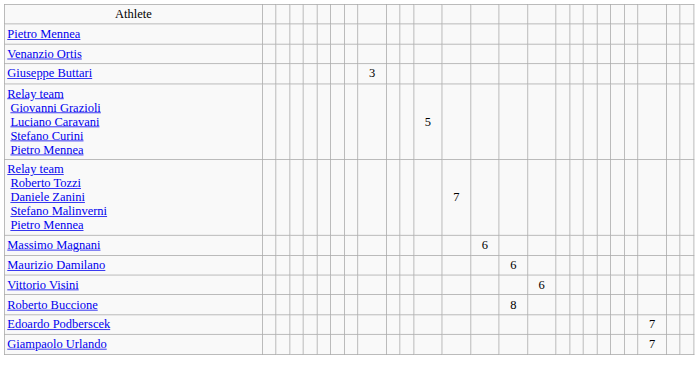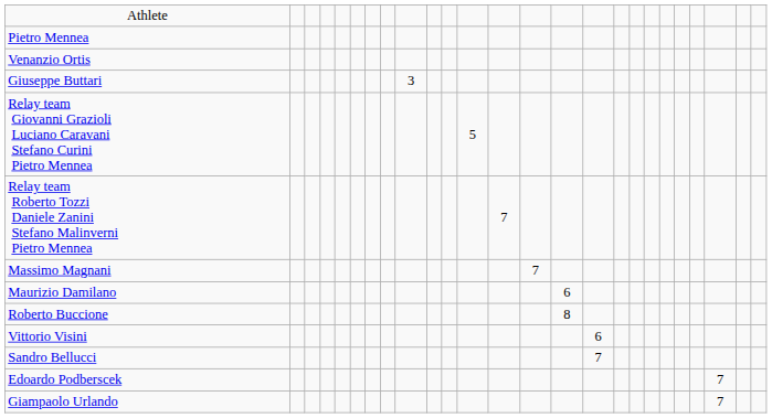Massimo Magnani | column 14: 6 -> 7
rows swapped: Roberto Buccione <-> Vittorio Visini
+ row: Sandro Bellucci | 7
